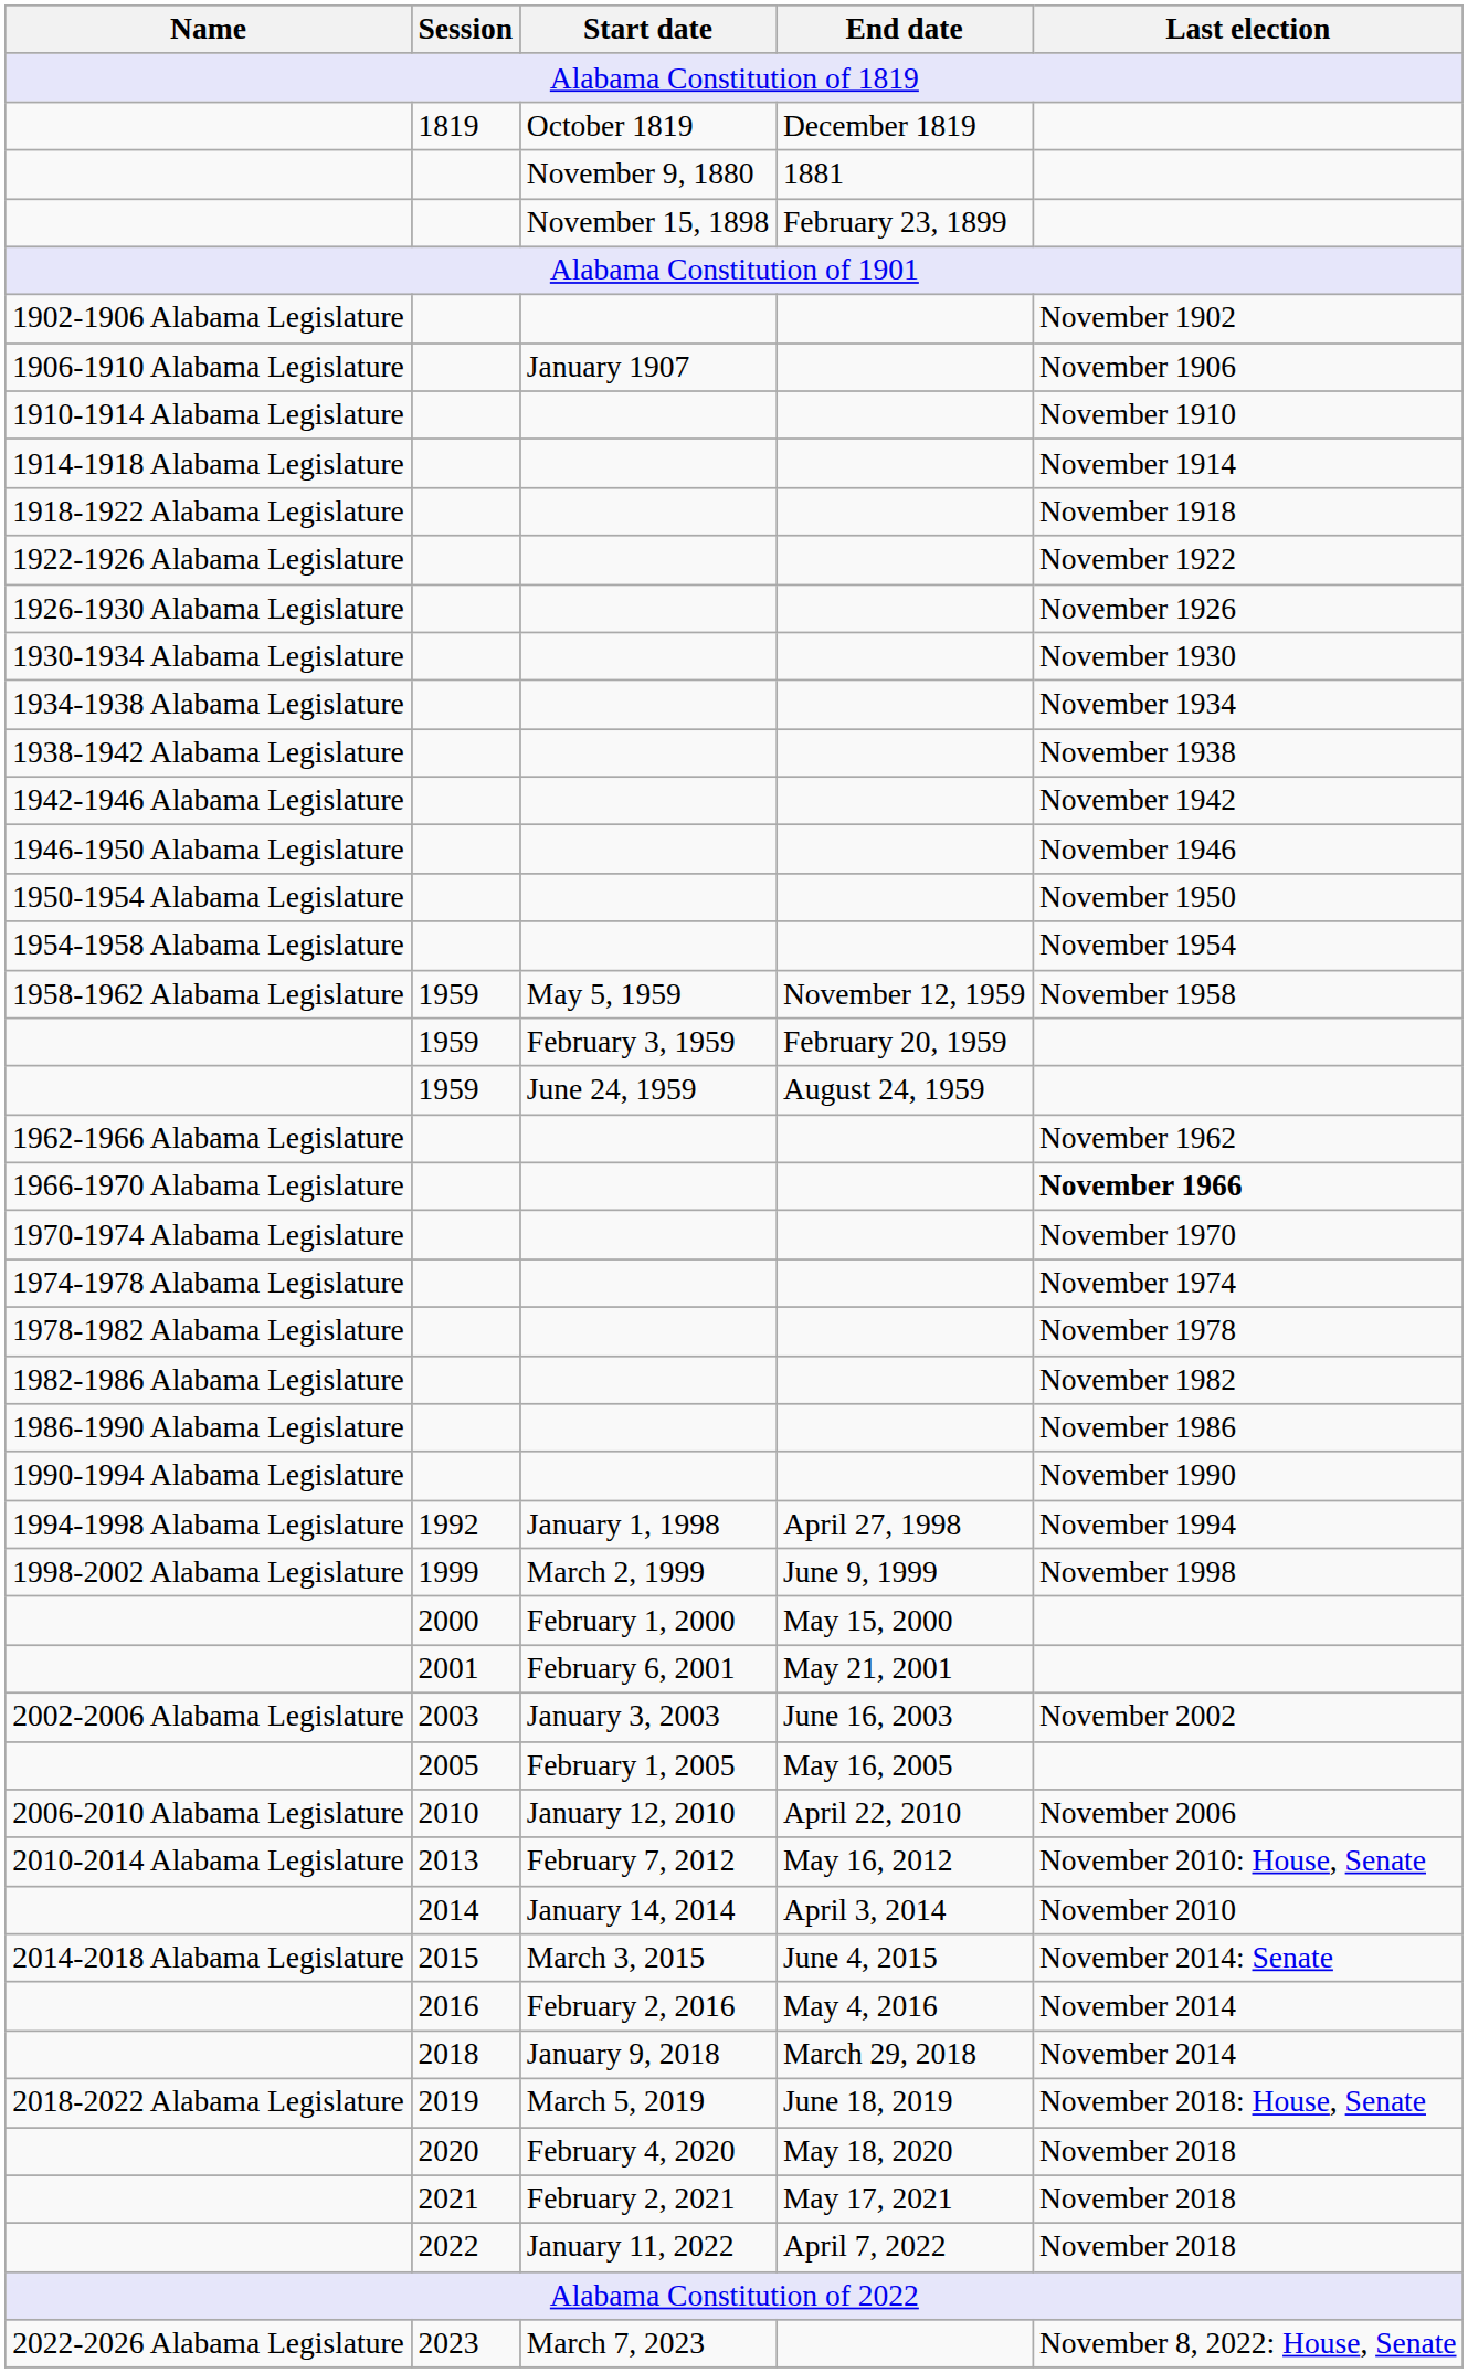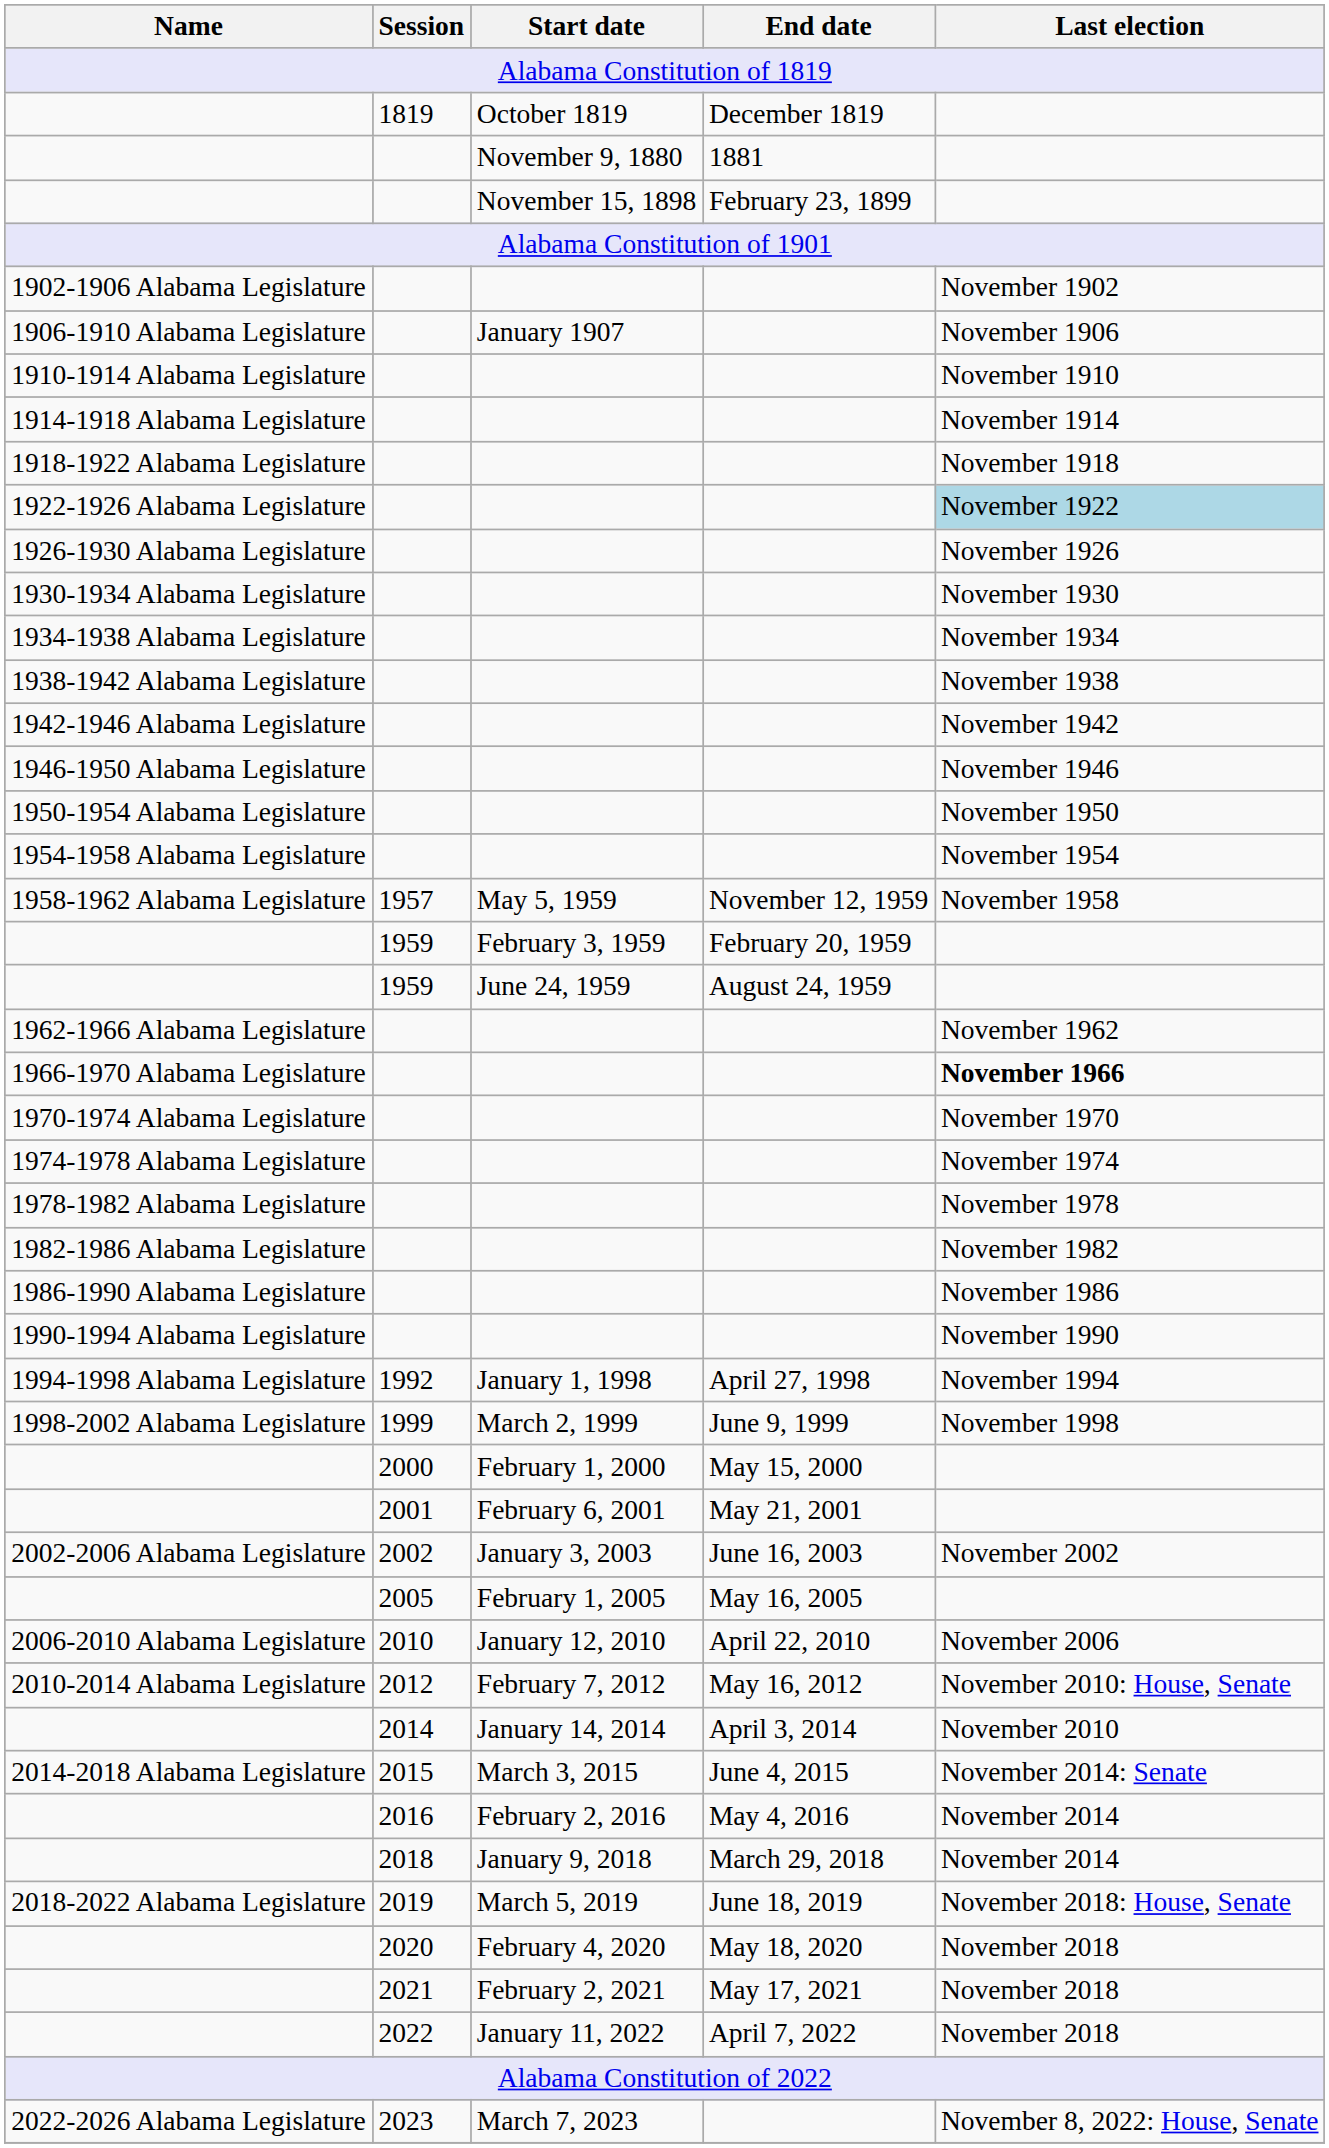1922-1926 Alabama Legislature | Last election: no background -> lightblue background
1958-1962 Alabama Legislature | Session: 1959 -> 1957
2002-2006 Alabama Legislature | Session: 2003 -> 2002
2010-2014 Alabama Legislature | Session: 2013 -> 2012
